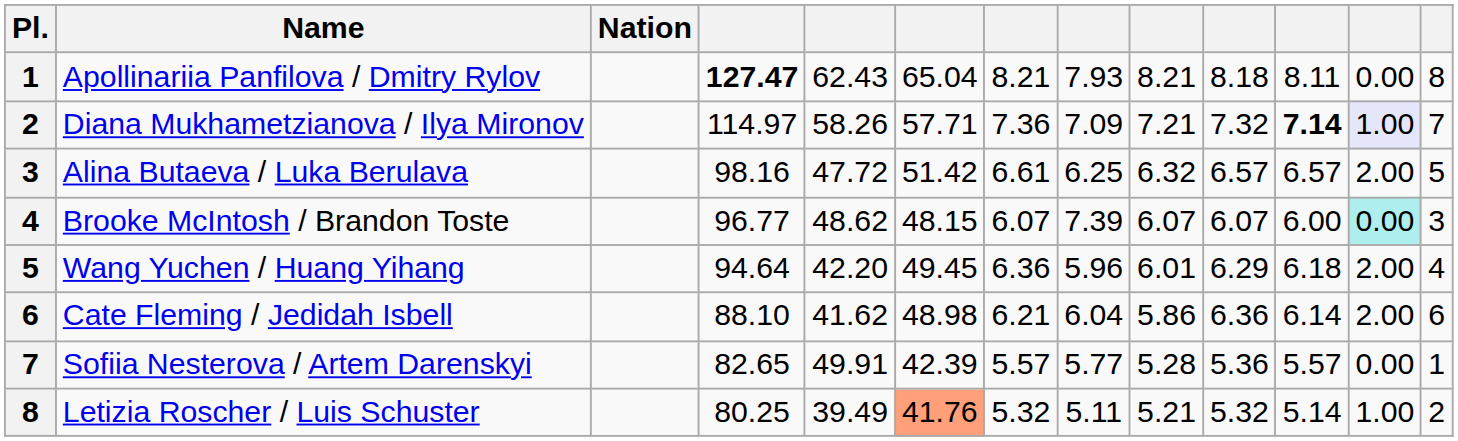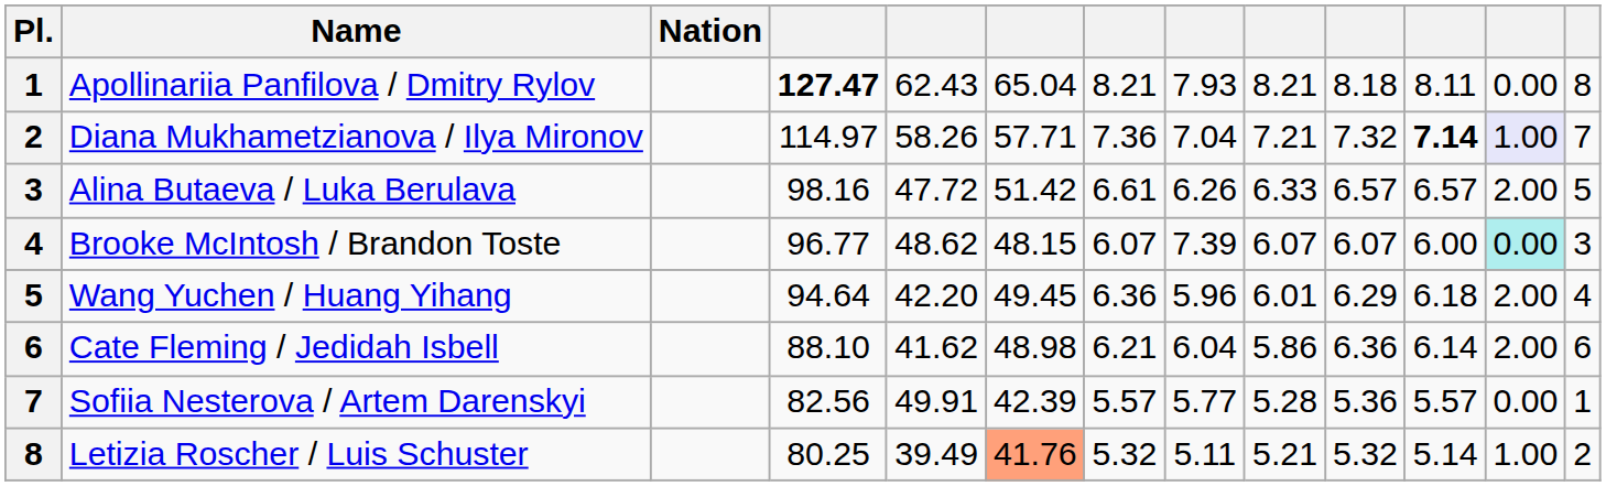Diana Mukhametzianova / Ilya Mironov | column 8: 7.09 -> 7.04
Alina Butaeva / Luka Berulava | column 8: 6.25 -> 6.26
Alina Butaeva / Luka Berulava | column 9: 6.32 -> 6.33
Sofiia Nesterova / Artem Darenskyi | column 4: 82.65 -> 82.56
